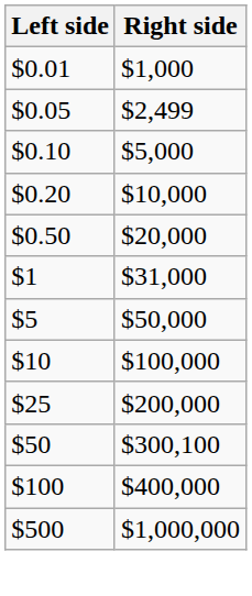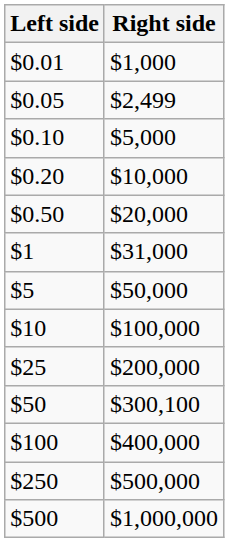+ row: $250 | $500,000
